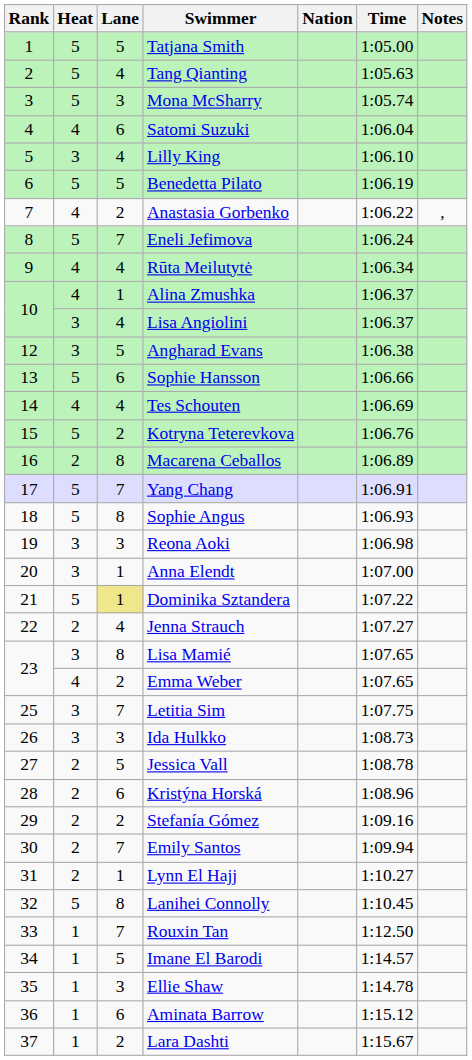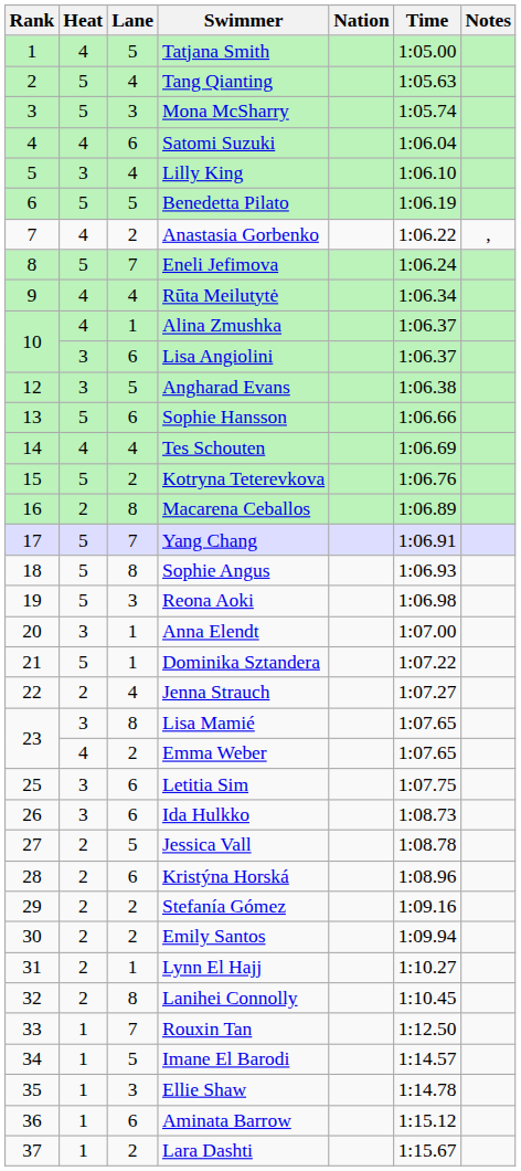Tatjana Smith | Heat: 5 -> 4
Lisa Angiolini | Lane: 4 -> 6
Reona Aoki | Heat: 3 -> 5
Dominika Sztandera | Lane: khaki background -> no background
Letitia Sim | Lane: 7 -> 6
Ida Hulkko | Lane: 3 -> 6
Emily Santos | Lane: 7 -> 2
Lanihei Connolly | Heat: 5 -> 2
